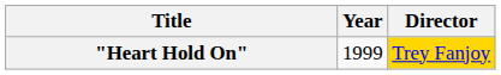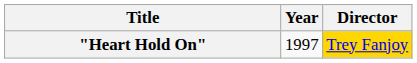"Heart Hold On" | Year: 1999 -> 1997
